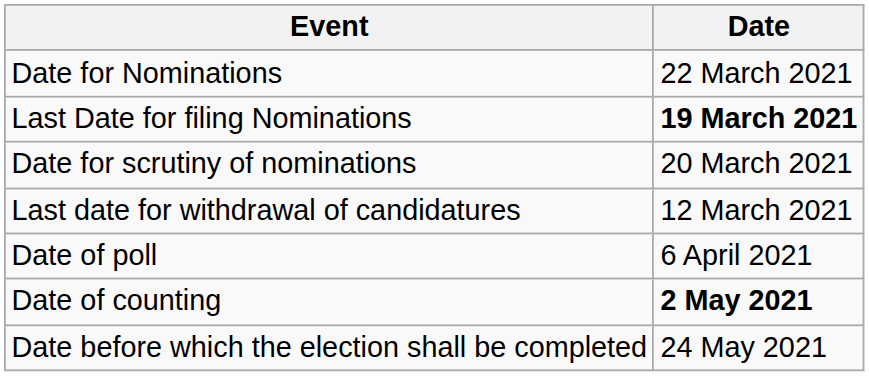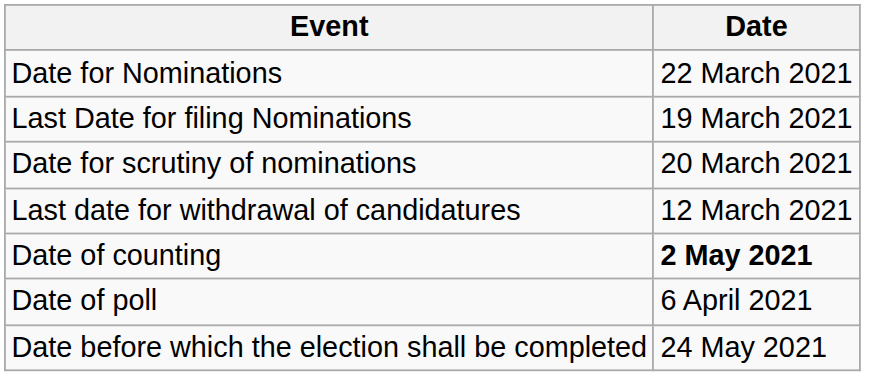Last Date for filing Nominations | Date: bold -> normal
rows swapped: Date of poll <-> Date of counting
